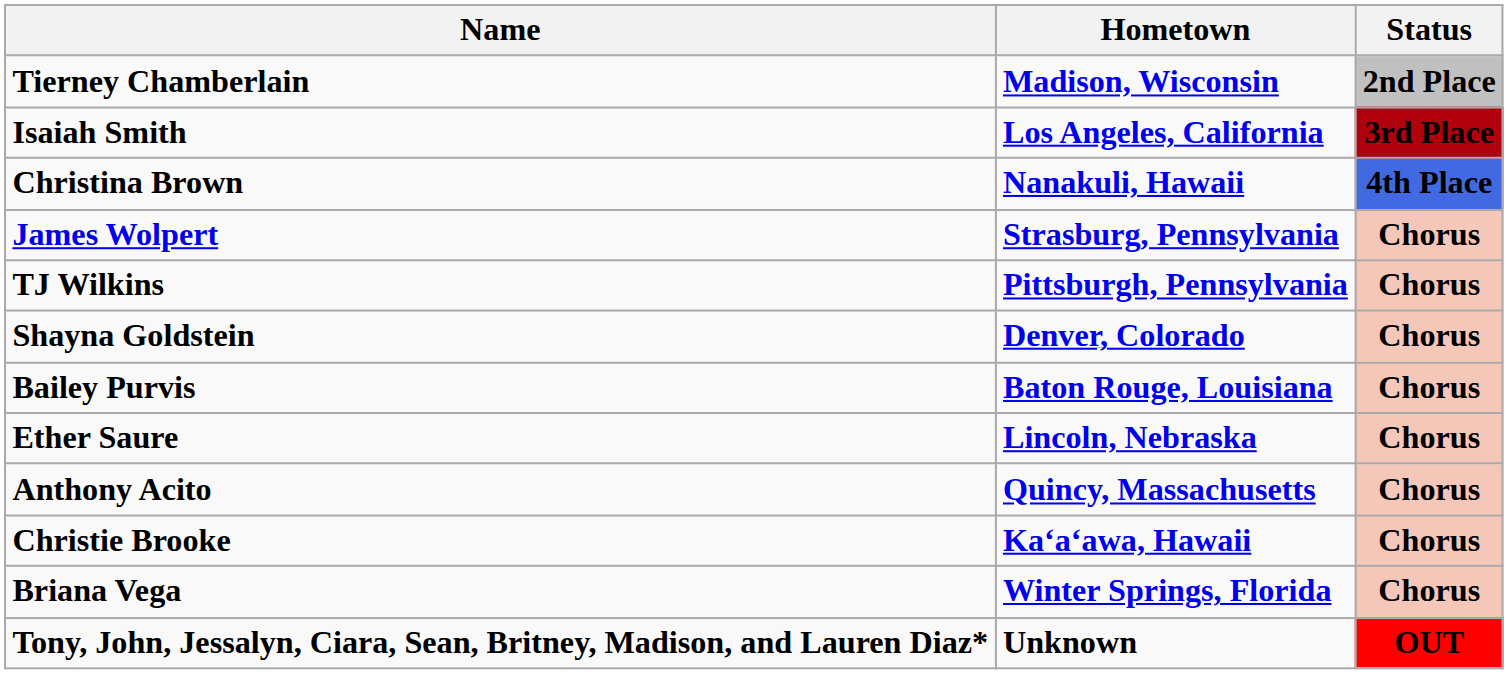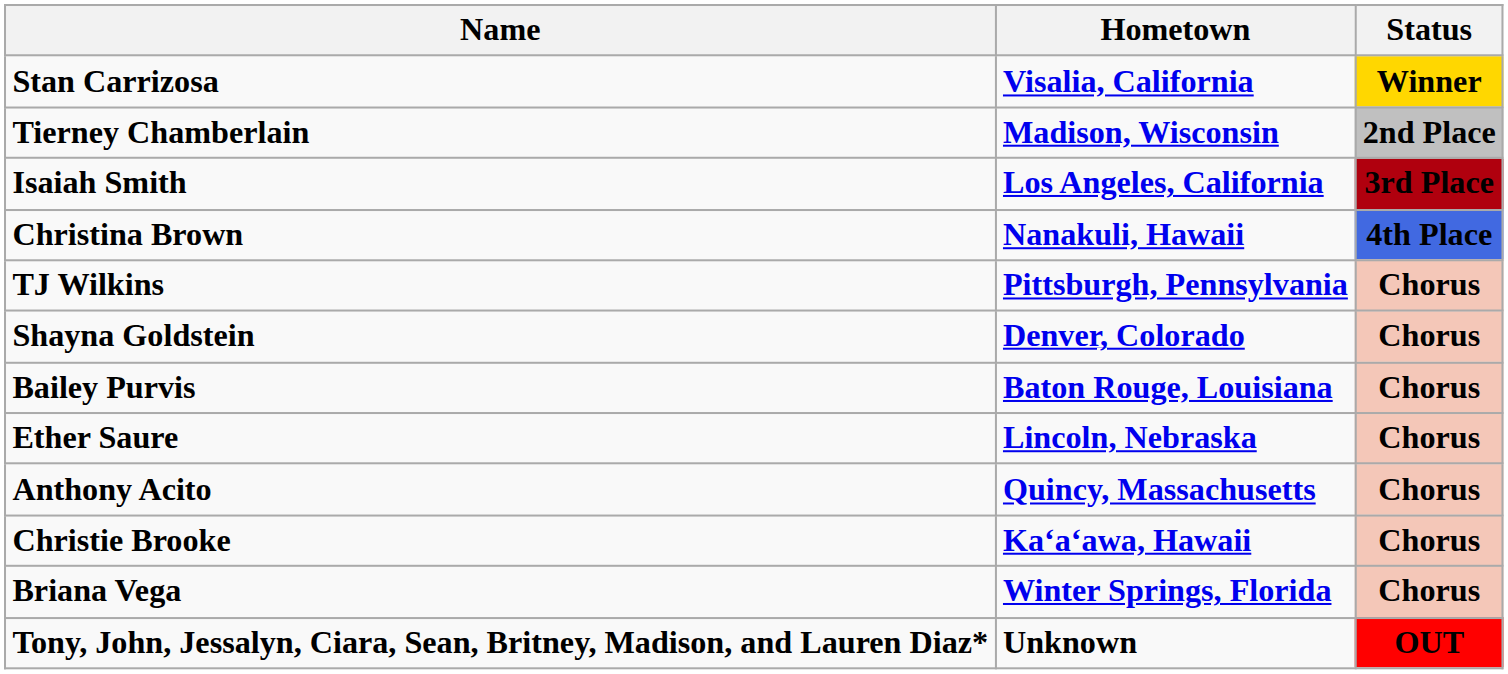+ row: Stan Carrizosa | Visalia, California | Winner
- row: James Wolpert | Strasburg, Pennsylvania | Chorus
